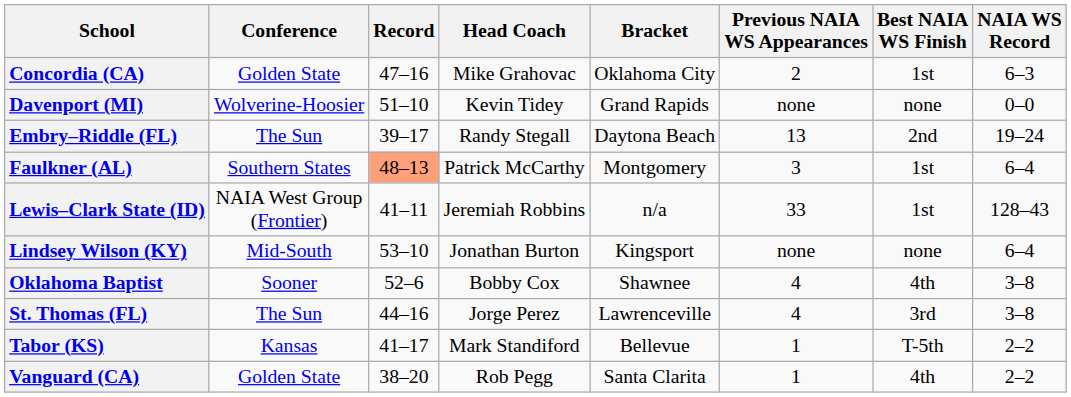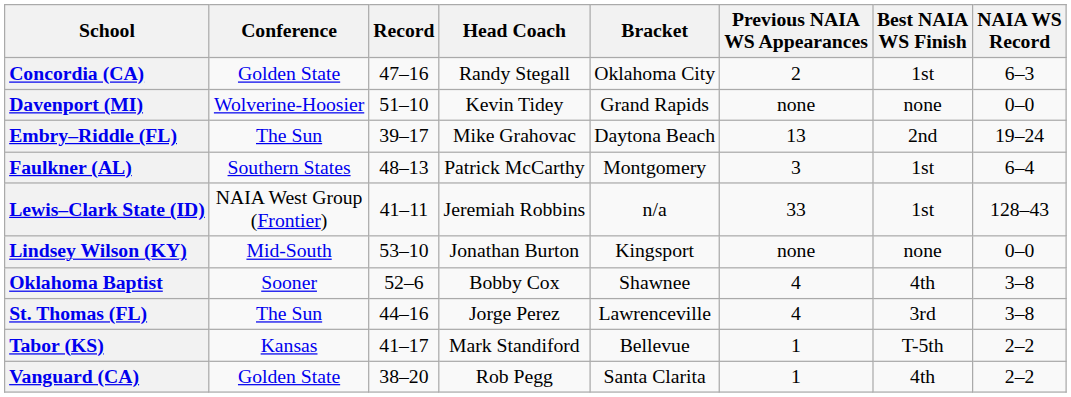Concordia (CA) | Head Coach: Mike Grahovac -> Randy Stegall
Embry–Riddle (FL) | Head Coach: Randy Stegall -> Mike Grahovac
Faulkner (AL) | Record: lightsalmon background -> no background
Lindsey Wilson (KY) | NAIA WS Record: 6–4 -> 0–0
